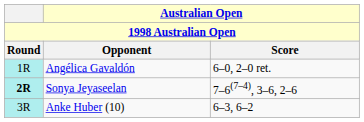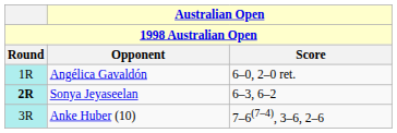Sonya Jeyaseelan | Australian Open / Score: 7–6(7–4), 3–6, 2–6 -> 6–3, 6–2
Anke Huber (10) | Australian Open / Score: 6–3, 6–2 -> 7–6(7–4), 3–6, 2–6
